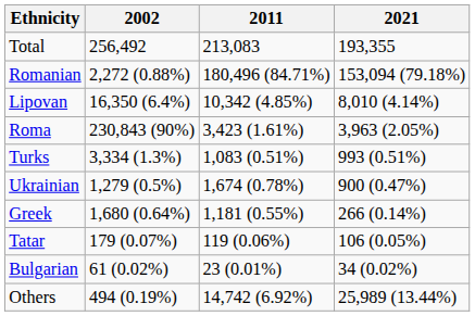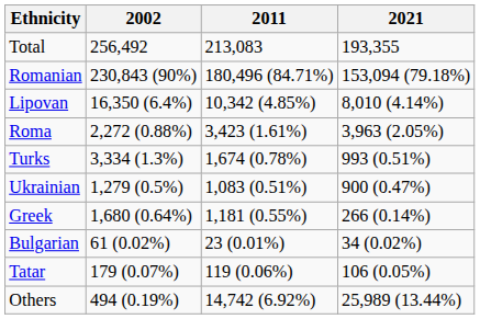Romanian | 2002: 2,272 (0.88%) -> 230,843 (90%)
Roma | 2002: 230,843 (90%) -> 2,272 (0.88%)
Turks | 2011: 1,083 (0.51%) -> 1,674 (0.78%)
Ukrainian | 2011: 1,674 (0.78%) -> 1,083 (0.51%)
rows swapped: Tatar <-> Bulgarian
